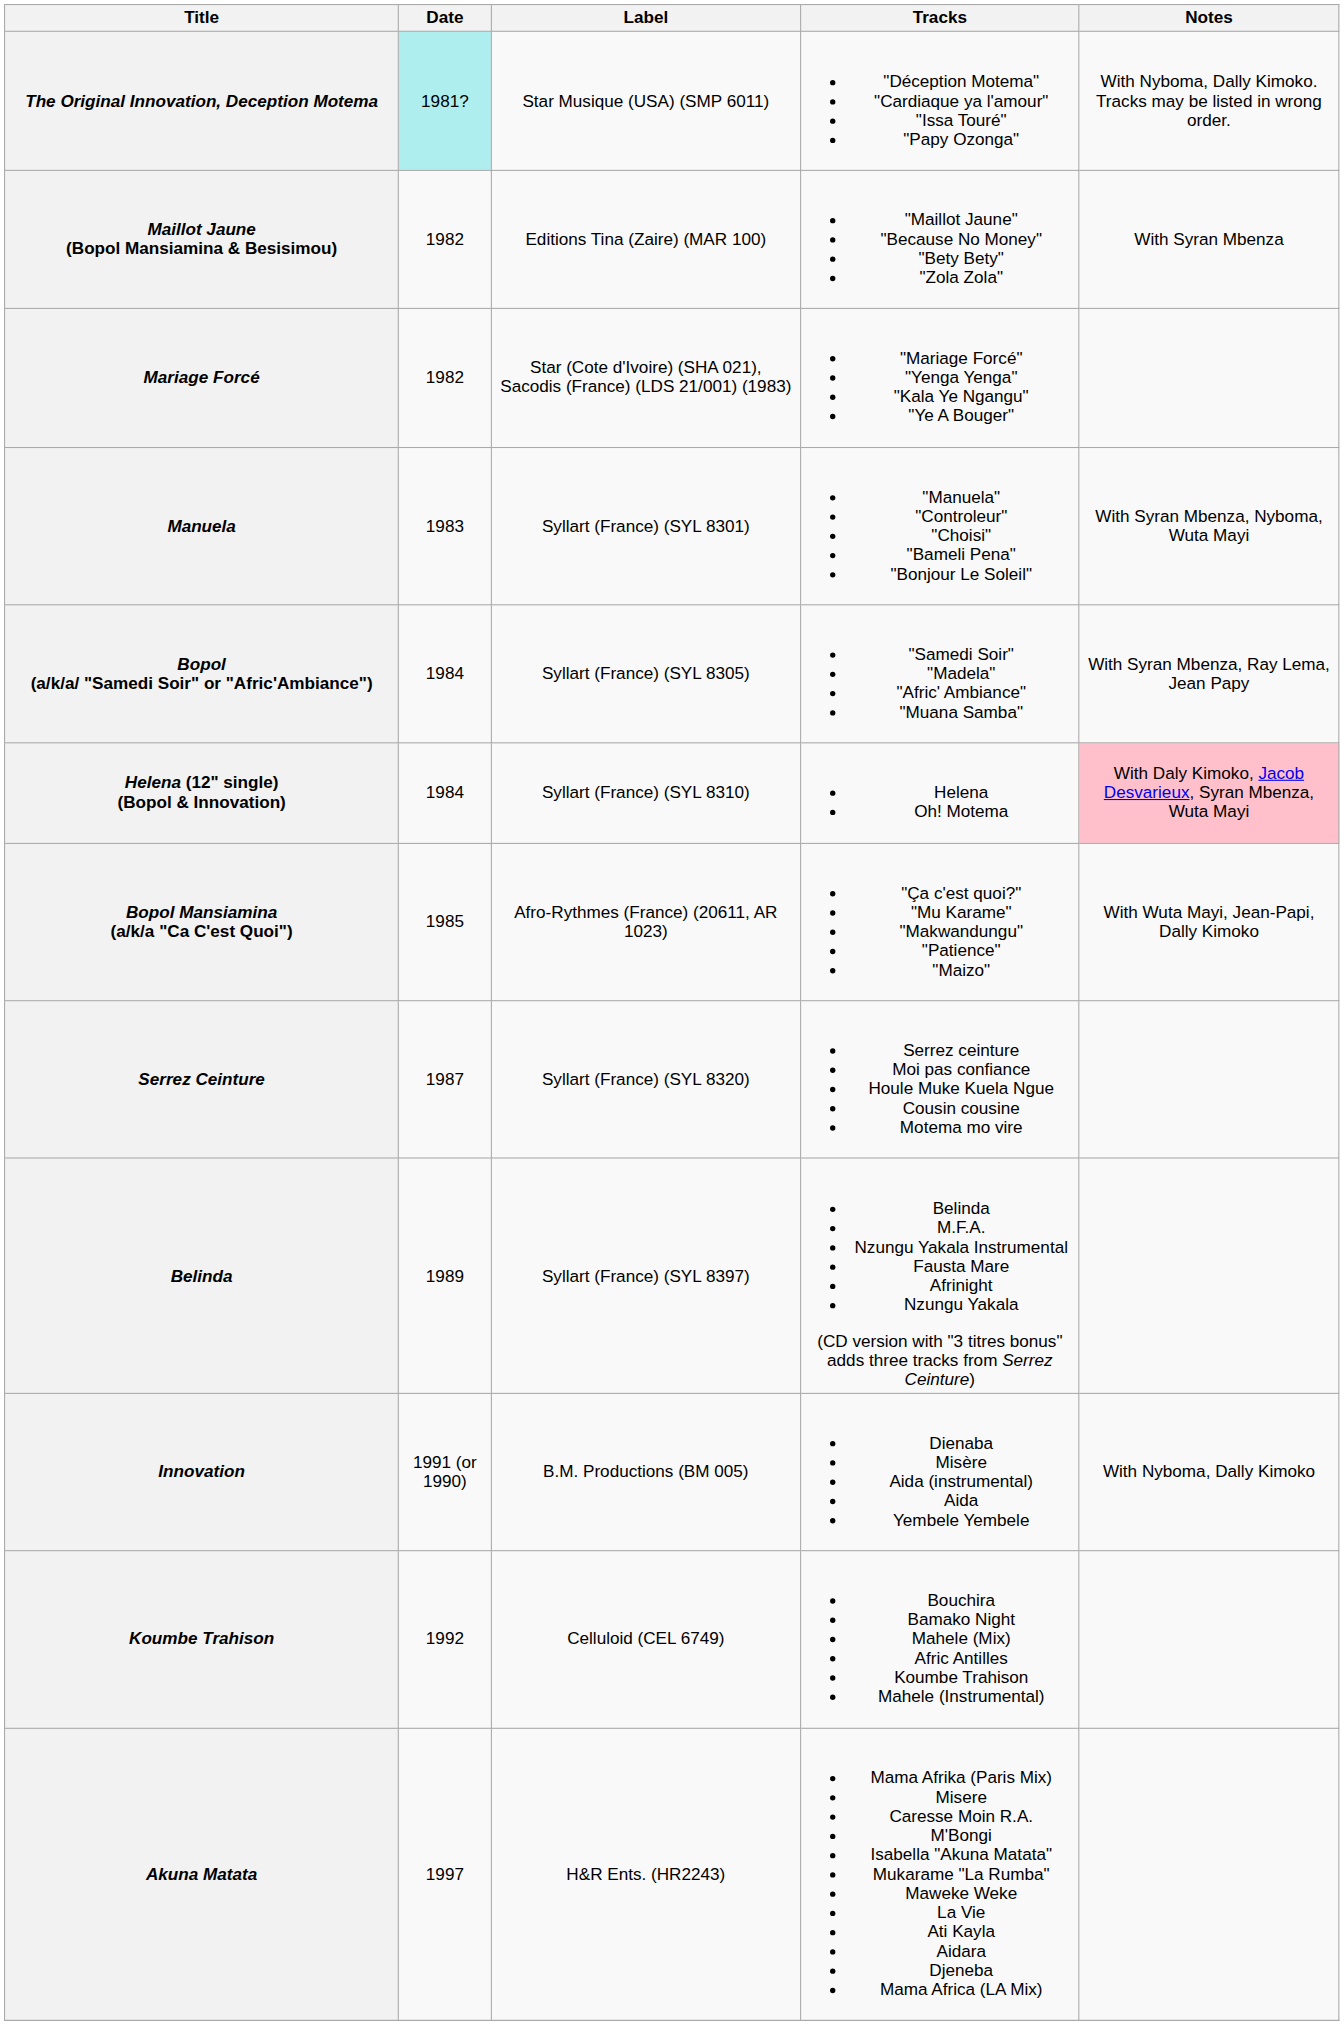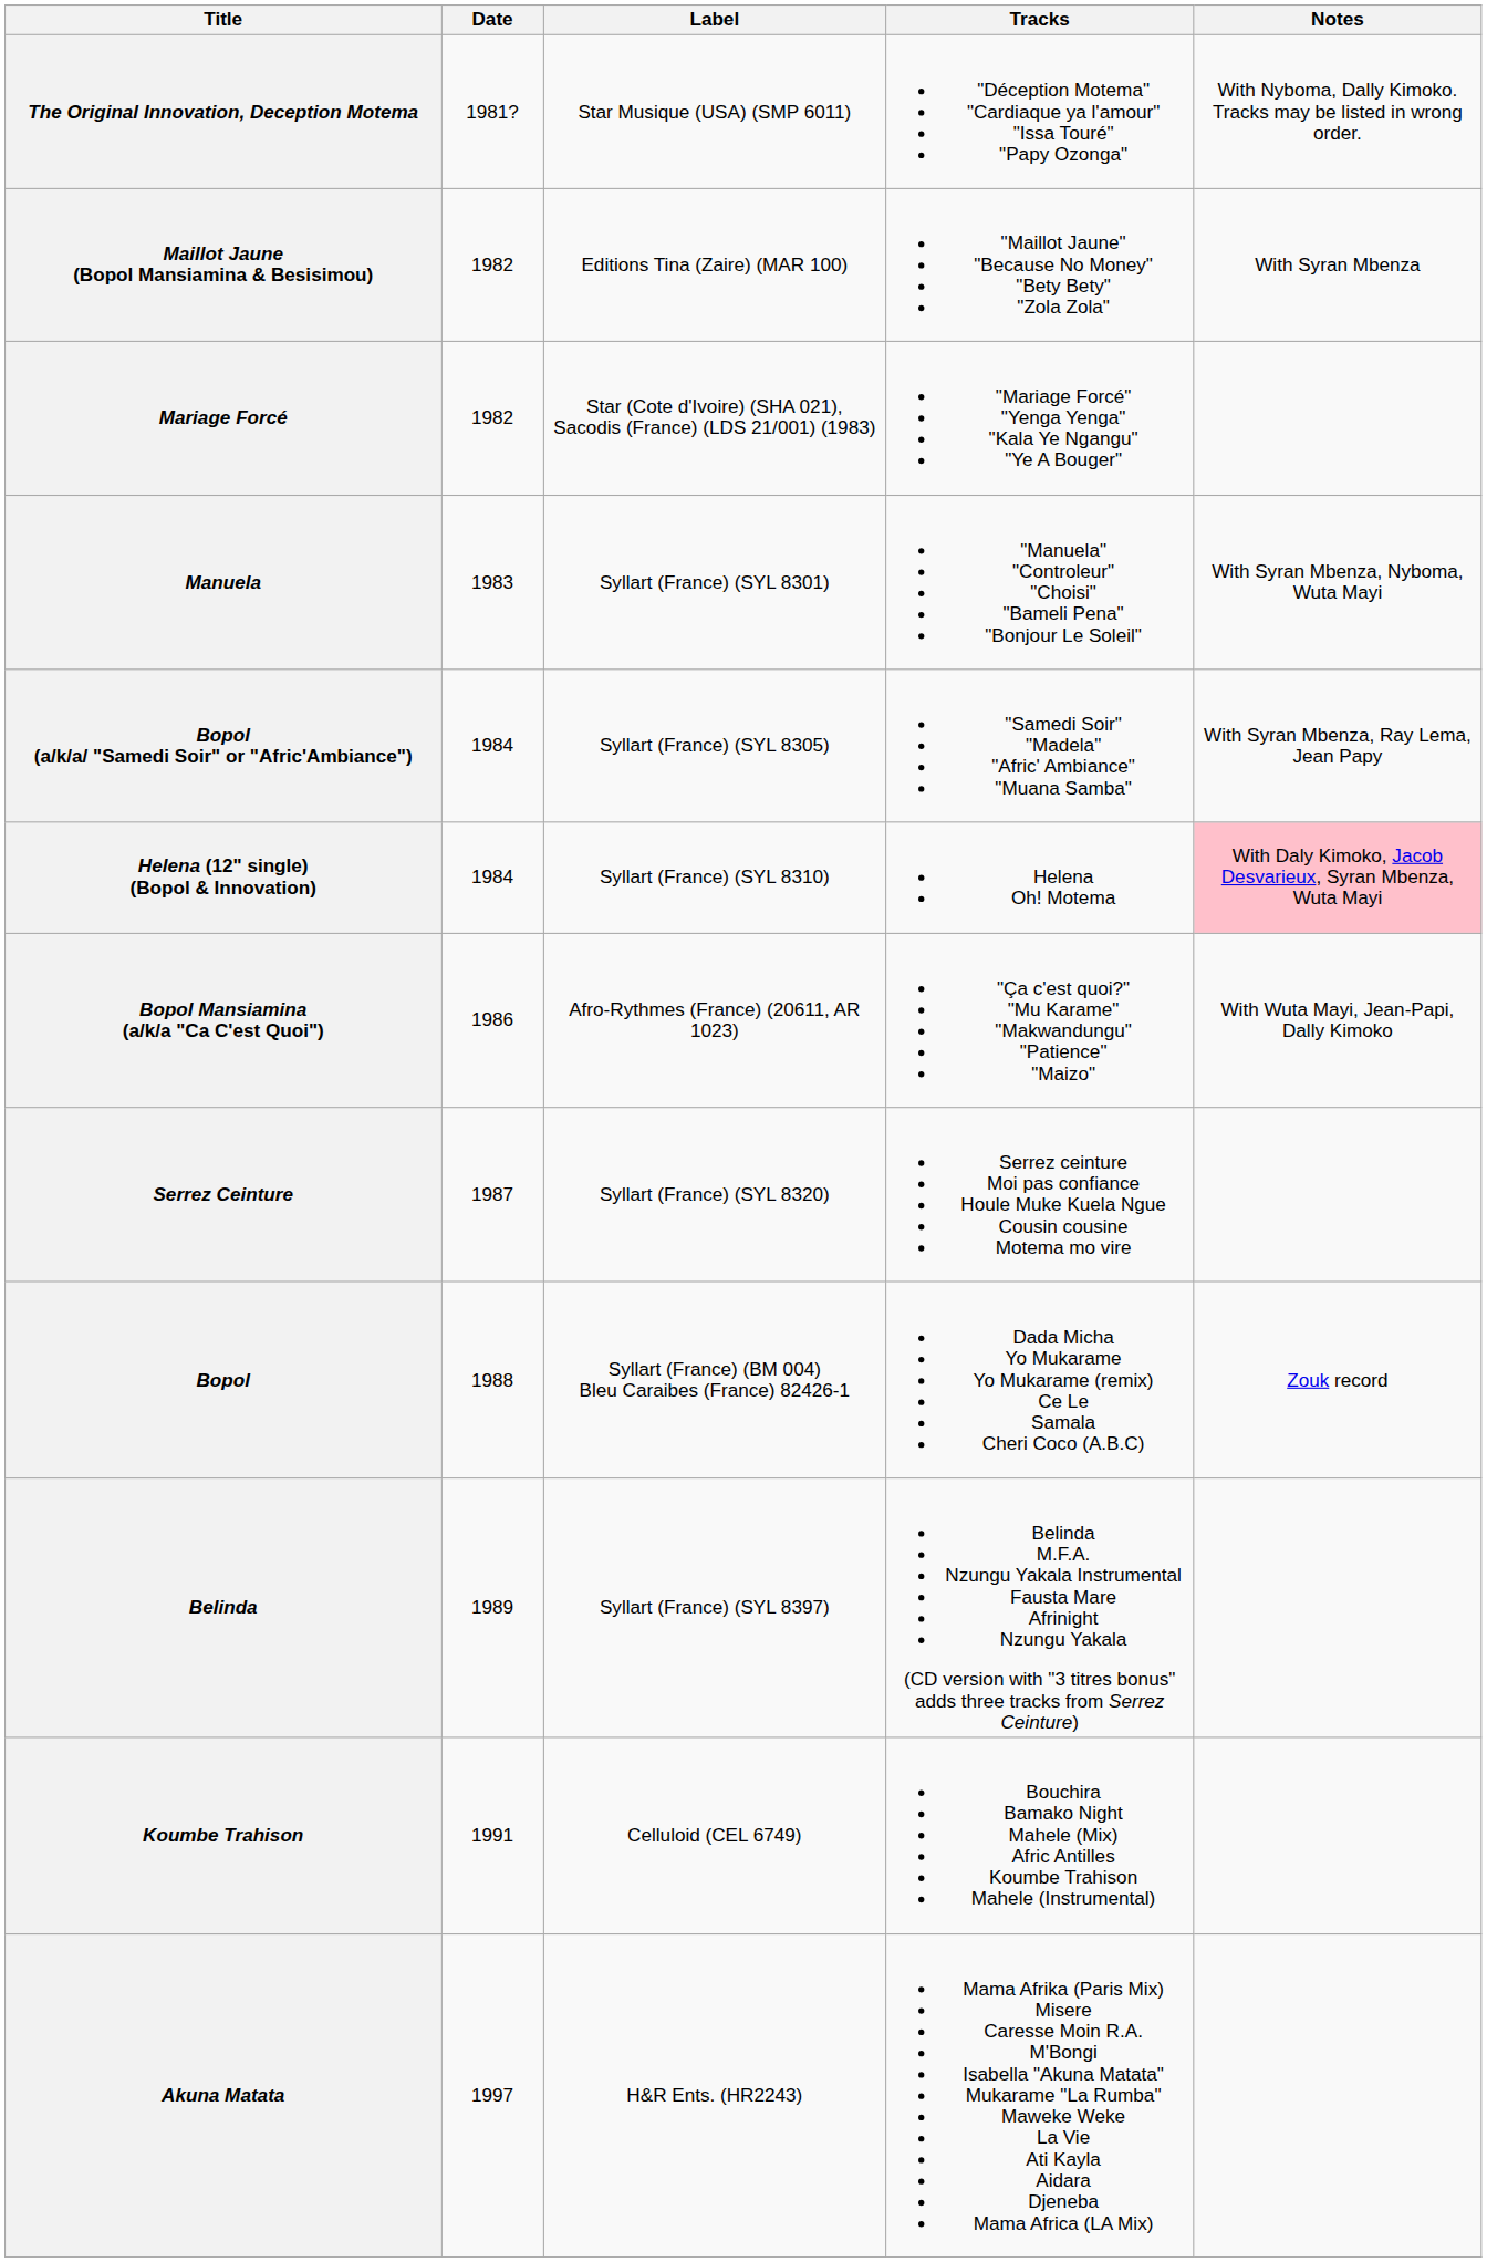The Original Innovation, Deception Motema | Date: paleturquoise background -> no background
Bopol Mansiamina (a/k/a "Ca C'est Quoi") | Date: 1985 -> 1986
+ row: Bopol | 1988 | Syllart (France) (BM 004) Bleu Caraibes (France) 82426-1 | Dada Micha Yo Mukarame Yo Mukarame (remix) Ce Le Samala Cheri Coco (A.B.C) | Zouk record
- row: Innovation | 1991 (or 1990) | B.M. Productions (BM 005) | Dienaba Misère Aida (instrumental) Aida Yembele Yembele | With Nyboma, Dally Kimoko
Koumbe Trahison | Date: 1992 -> 1991
